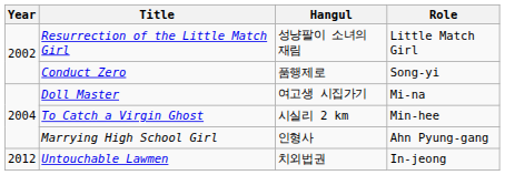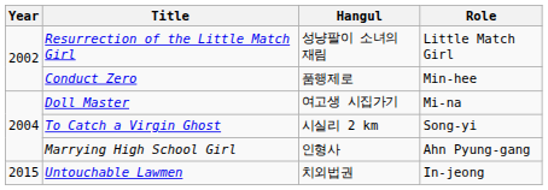Conduct Zero | Role: Song-yi -> Min-hee
To Catch a Virgin Ghost | Role: Min-hee -> Song-yi
Untouchable Lawmen | Year: 2012 -> 2015
